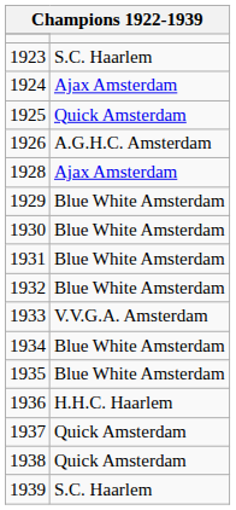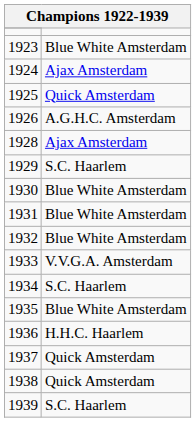1923 | column 2: S.C. Haarlem -> Blue White Amsterdam
1929 | column 2: Blue White Amsterdam -> S.C. Haarlem
1934 | column 2: Blue White Amsterdam -> S.C. Haarlem
